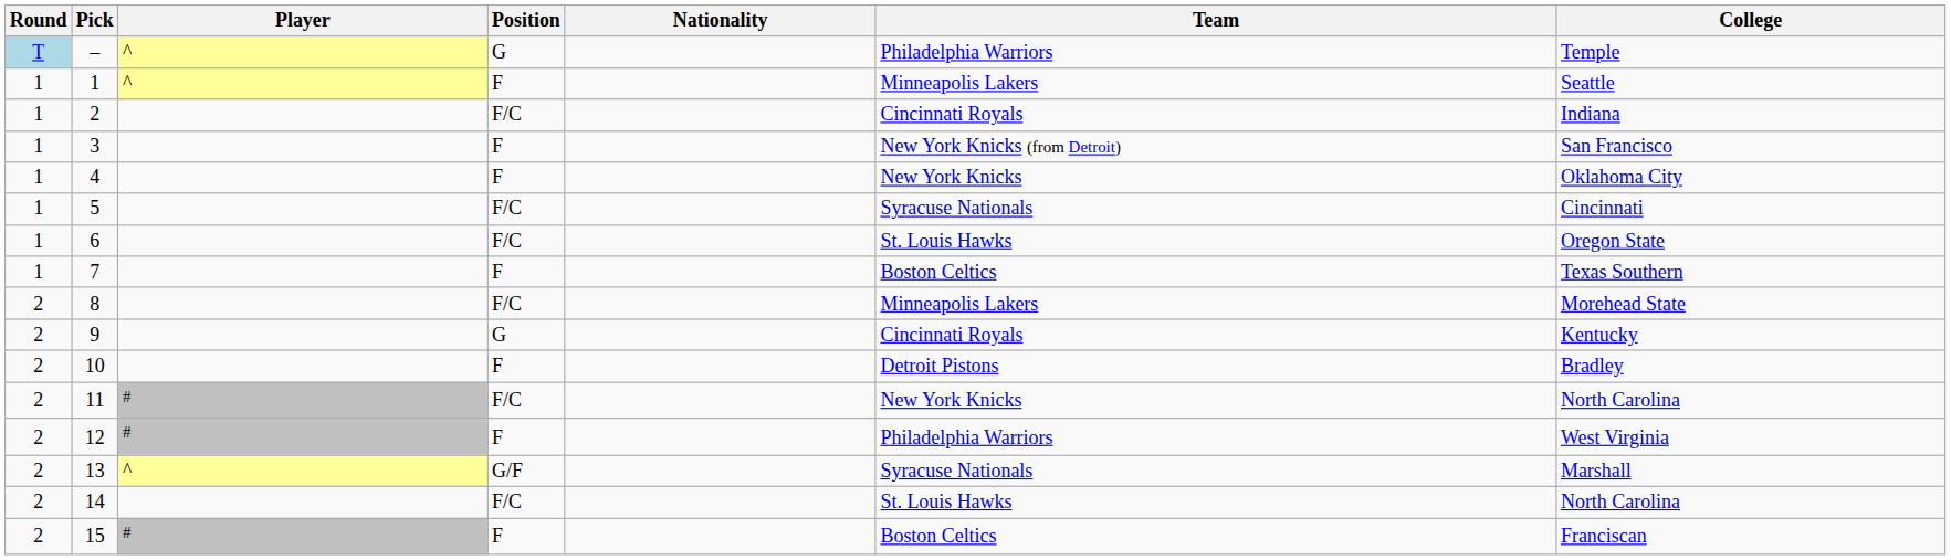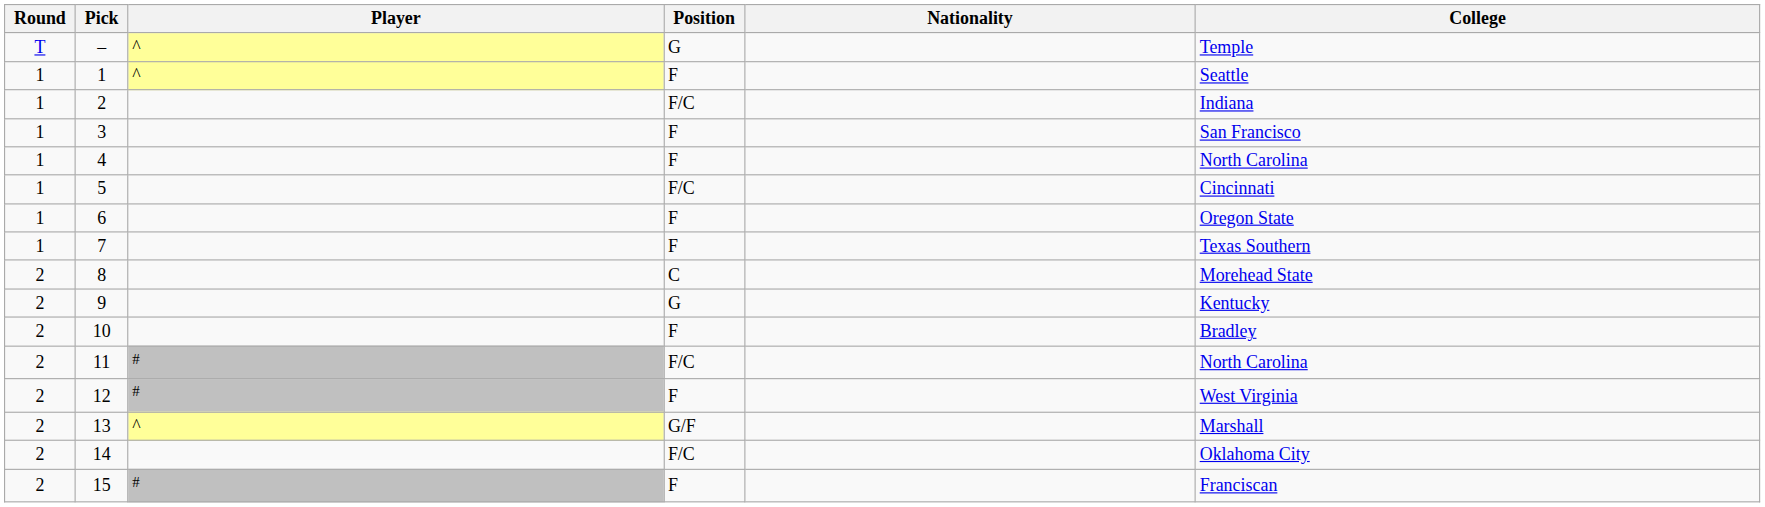- column: Team | Philadelphia Warriors | Minneapolis Lakers | Cincinnati Royals | New York Knicks (from Detroit) | New York Knicks | Syracuse Nationals | St. Louis Hawks | Boston Celtics | Minneapolis Lakers | Cincinnati Royals | Detroit Pistons | New York Knicks | Philadelphia Warriors | Syracuse Nationals | St. Louis Hawks | Boston Celtics
– | Round: lightblue background -> no background
4 | College: Oklahoma City -> North Carolina
6 | Position: F/C -> F
8 | Position: F/C -> C
14 | College: North Carolina -> Oklahoma City
